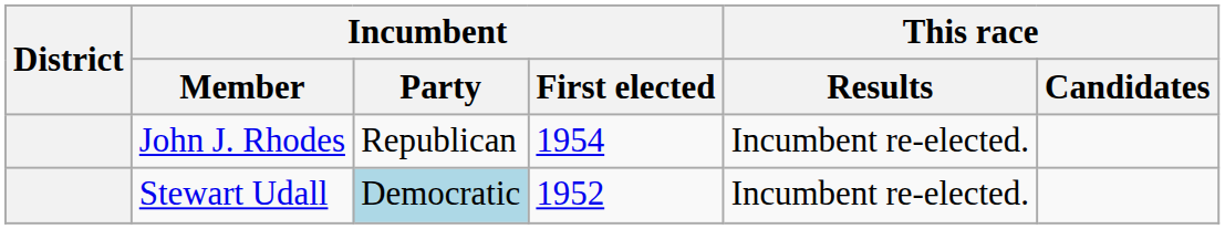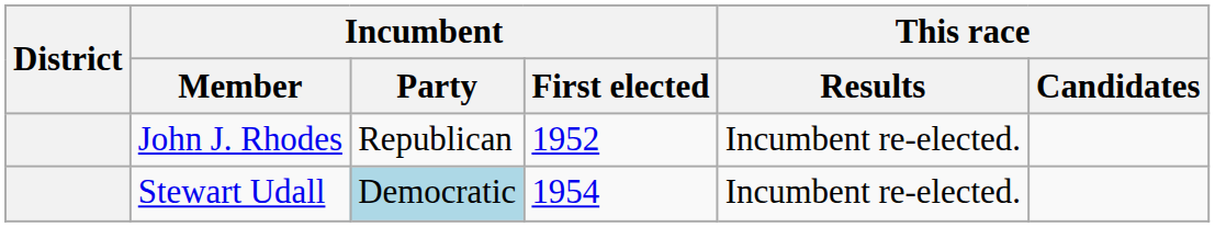John J. Rhodes | Incumbent / First elected: 1954 -> 1952
Stewart Udall | Incumbent / First elected: 1952 -> 1954
